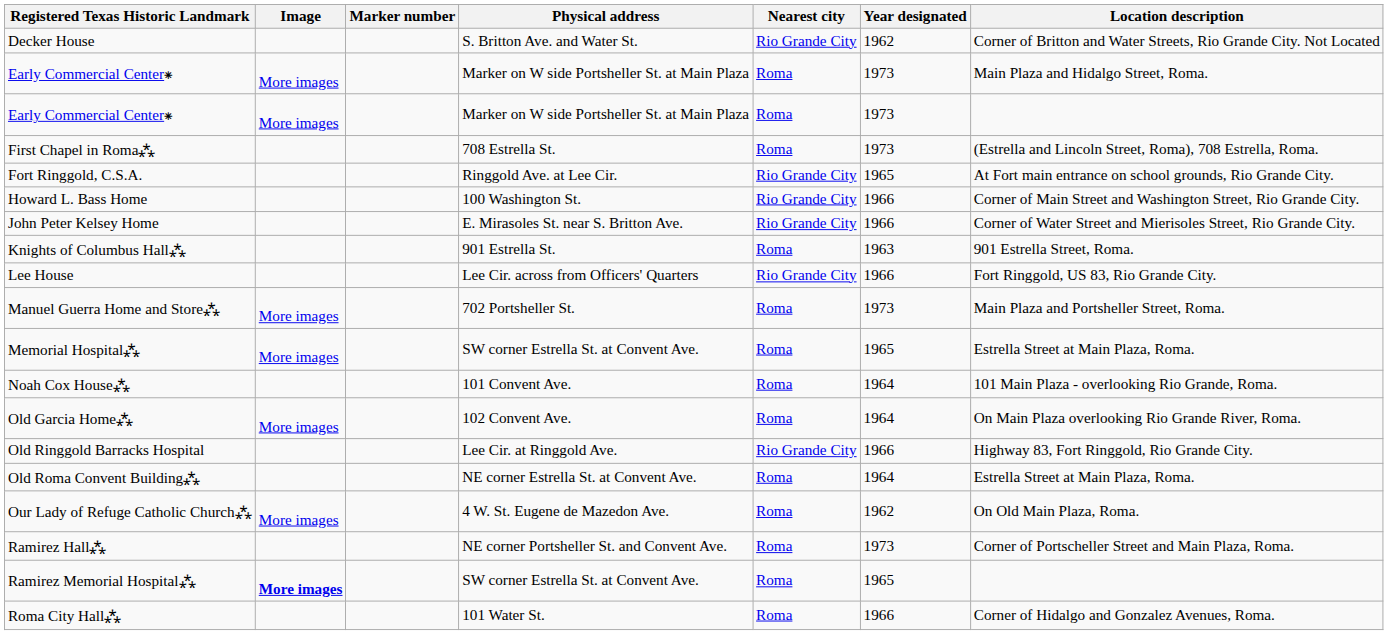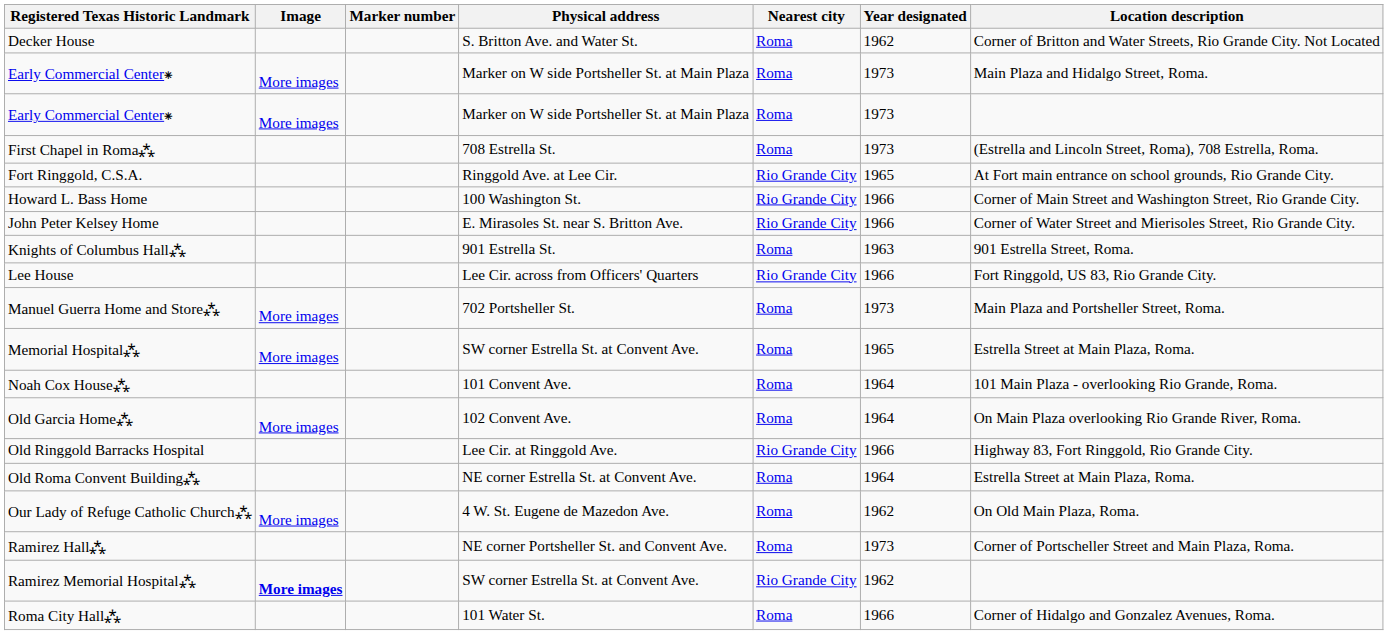Decker House | Nearest city: Rio Grande City -> Roma
Ramirez Memorial Hospital⁂ | Nearest city: Roma -> Rio Grande City
Ramirez Memorial Hospital⁂ | Year designated: 1965 -> 1962
